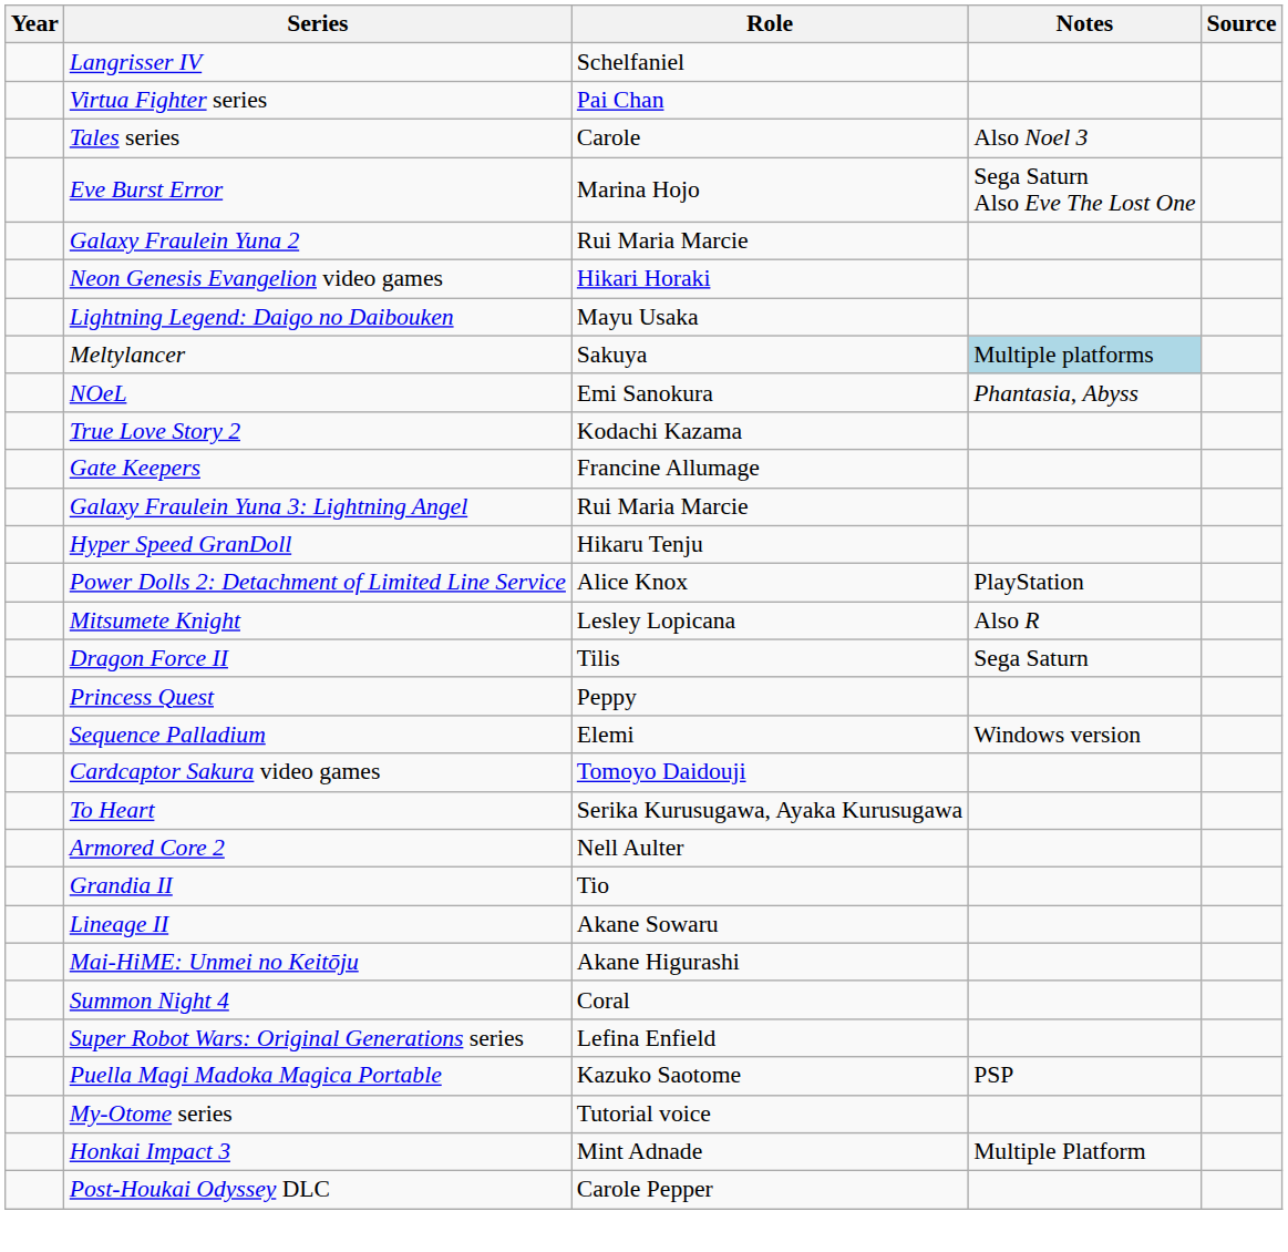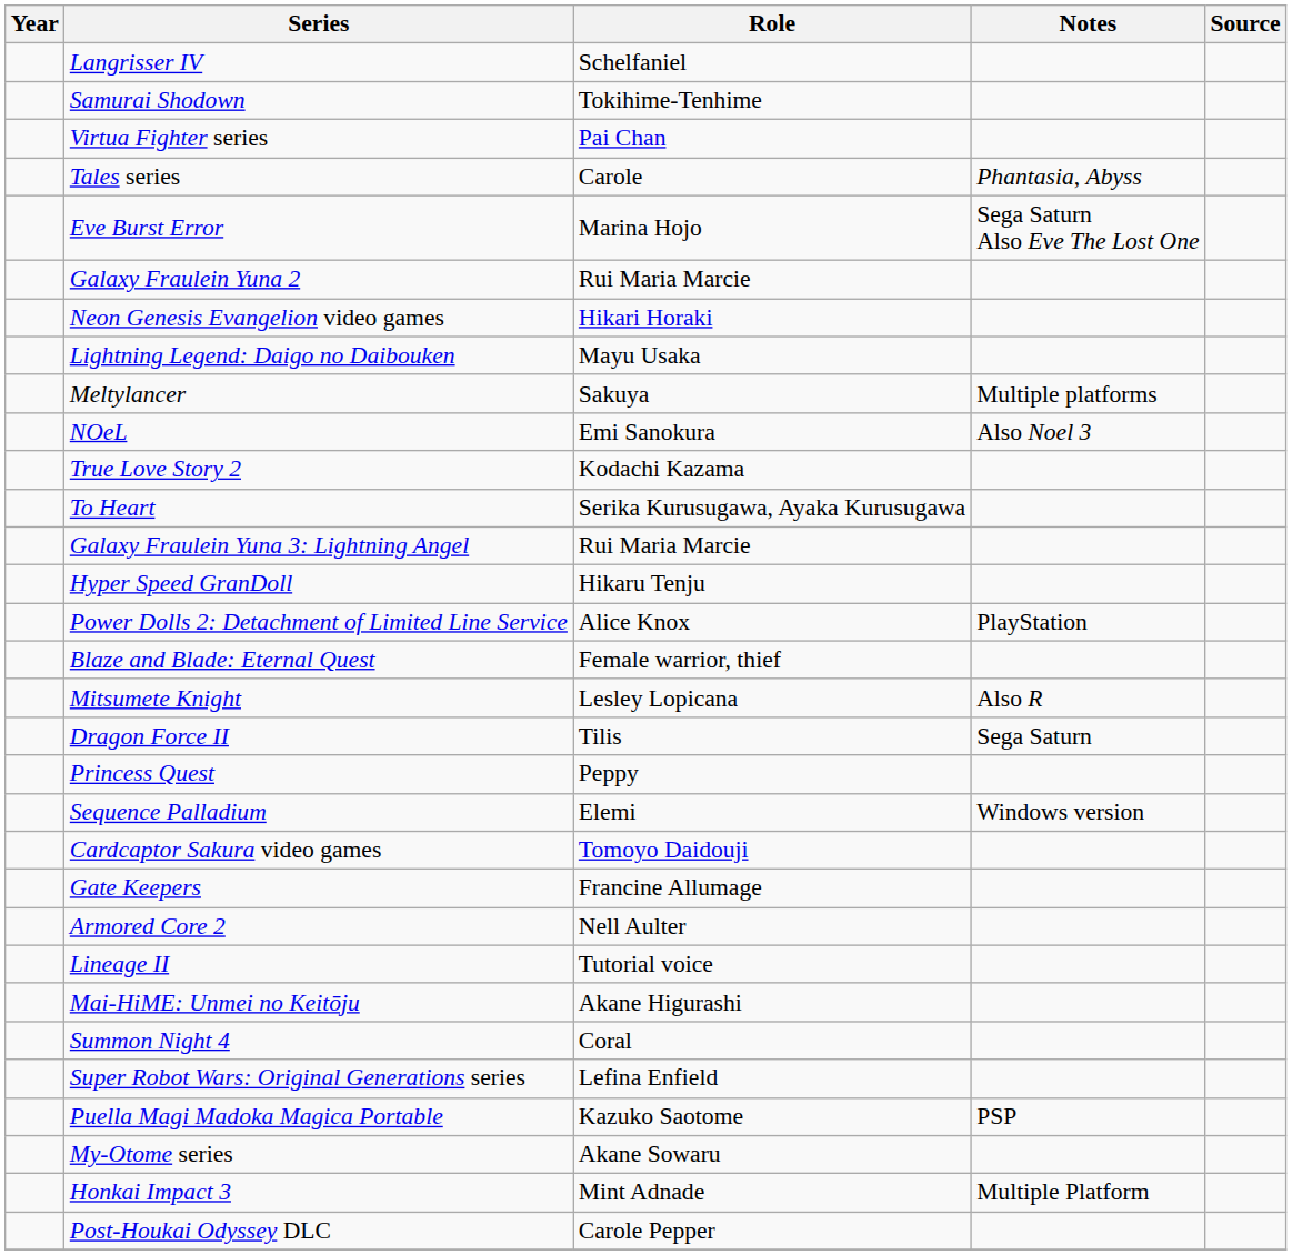+ row: Samurai Shodown | Tokihime-Tenhime
Tales series | Notes: Also Noel 3 -> Phantasia, Abyss
Meltylancer | Notes: lightblue background -> no background
NOeL | Notes: Phantasia, Abyss -> Also Noel 3
rows swapped: To Heart <-> Gate Keepers
+ row: Blaze and Blade: Eternal Quest | Female warrior, thief
- row: Grandia II | Tio
Lineage II | Role: Akane Sowaru -> Tutorial voice
My-Otome series | Role: Tutorial voice -> Akane Sowaru
